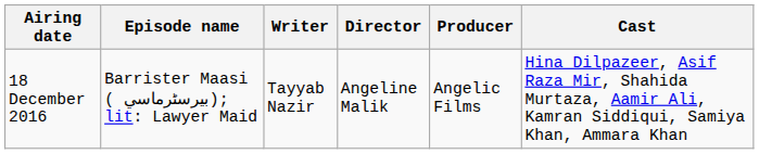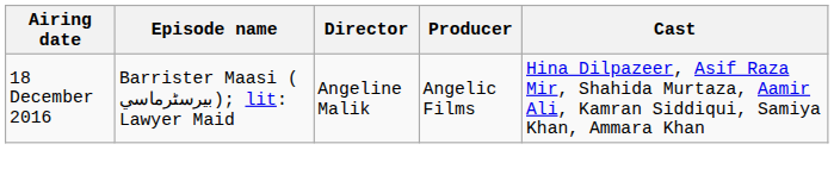- column: Writer | Tayyab Nazir
